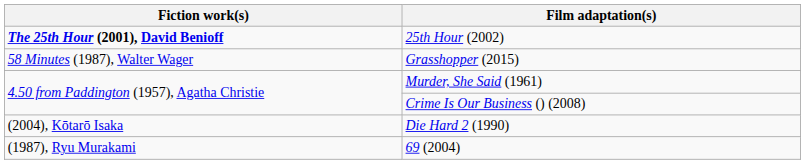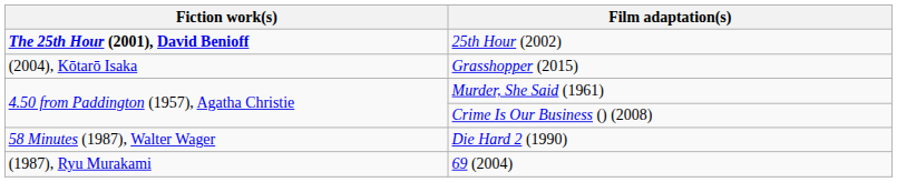Grasshopper (2015) | Fiction work(s): 58 Minutes (1987), Walter Wager -> (2004), Kōtarō Isaka
Die Hard 2 (1990) | Fiction work(s): (2004), Kōtarō Isaka -> 58 Minutes (1987), Walter Wager
